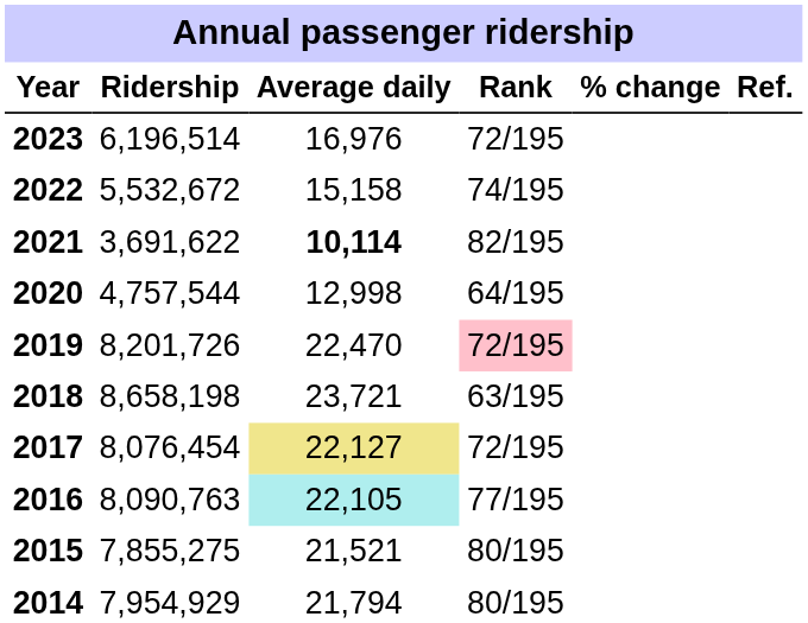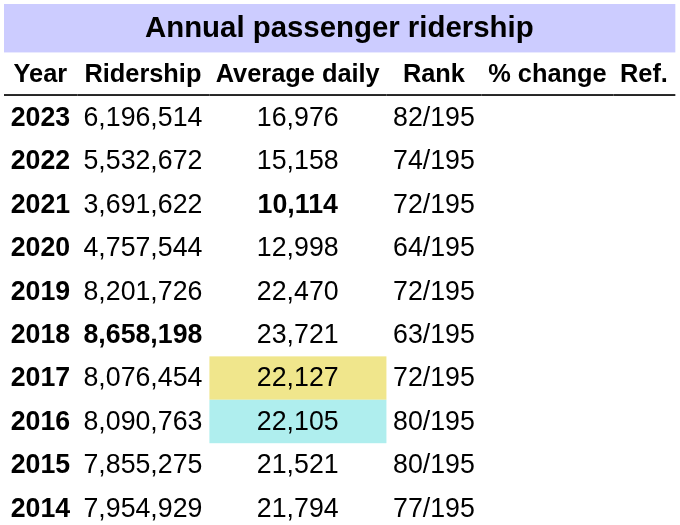2023 | Rank: 72/195 -> 82/195
2021 | Rank: 82/195 -> 72/195
2019 | Rank: pink background -> no background
2018 | Ridership: normal -> bold
2016 | Rank: 77/195 -> 80/195
2014 | Rank: 80/195 -> 77/195
